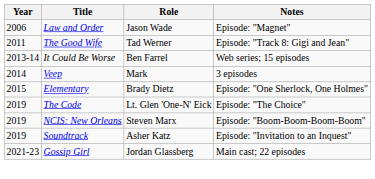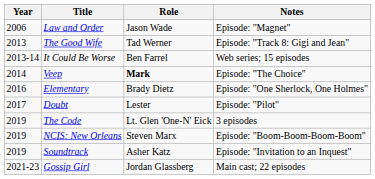The Good Wife | Year: 2011 -> 2013
Veep | Role: normal -> bold
Veep | Notes: 3 episodes -> Episode: "The Choice"
Elementary | Year: 2015 -> 2016
+ row: 2017 | Doubt | Lester | Episode: "Pilot"
The Code | Notes: Episode: "The Choice" -> 3 episodes
